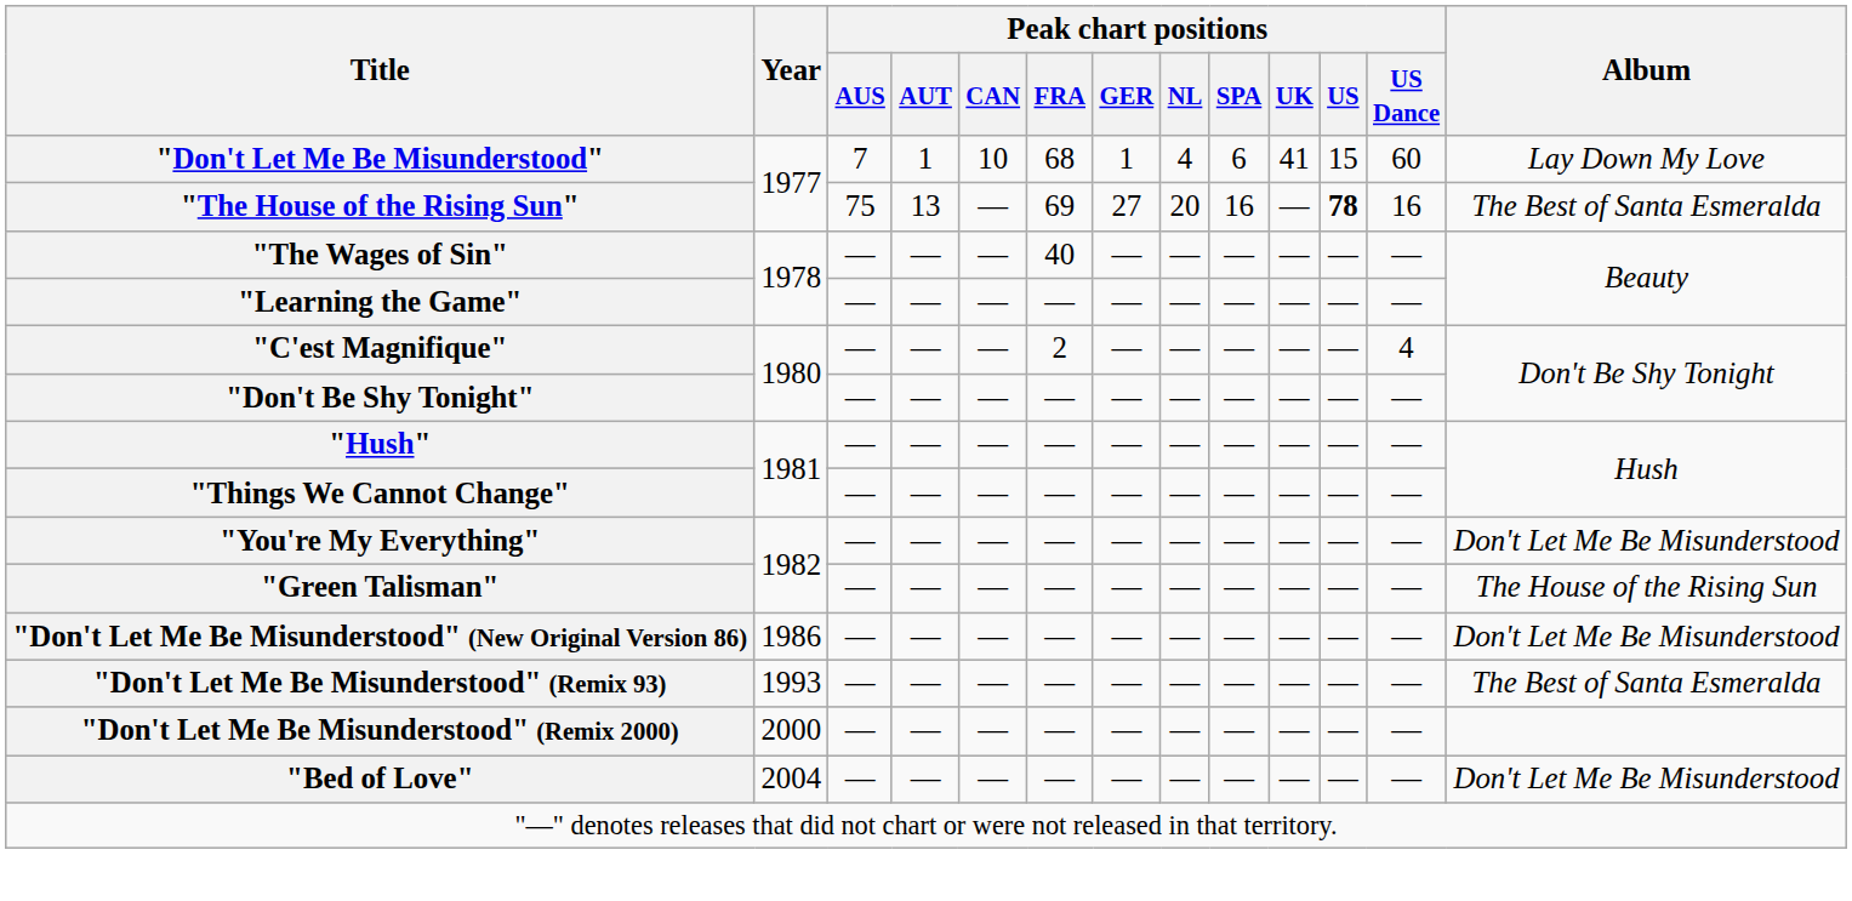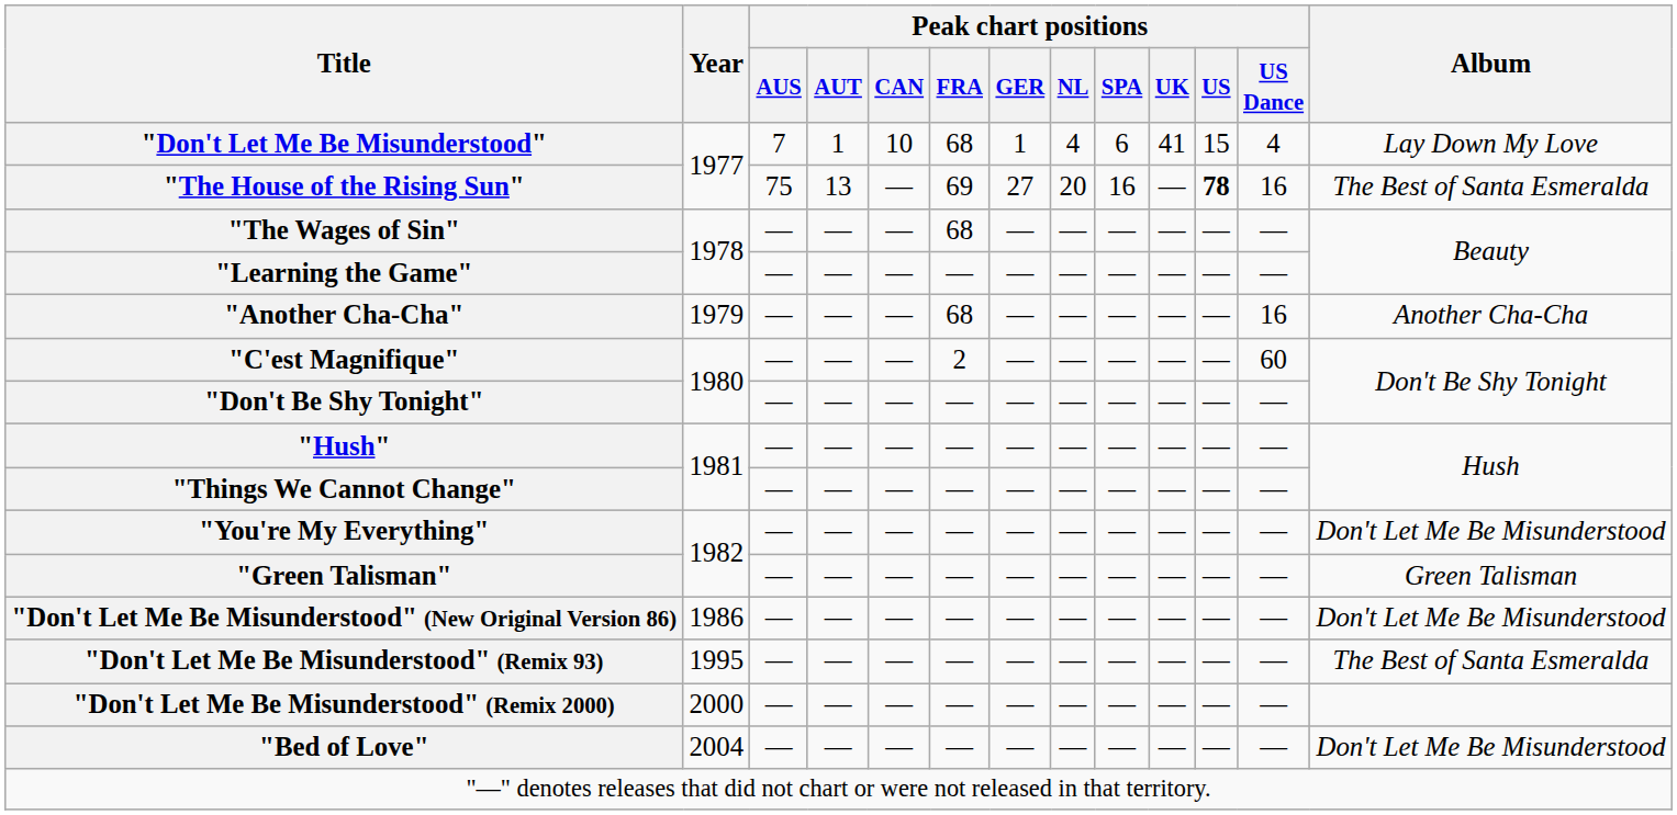"Don't Let Me Be Misunderstood" | Peak chart positions / US Dance: 60 -> 4
"The Wages of Sin" | Peak chart positions / FRA: 40 -> 68
+ row: "Another Cha-Cha" | 1979 | — | — | — | 68 | — | — | — | — | — | 16 | Another Cha-Cha
"C'est Magnifique" | Peak chart positions / US Dance: 4 -> 60
"Green Talisman" | Album: The House of the Rising Sun -> Green Talisman
"Don't Let Me Be Misunderstood" (Remix 93) | Year: 1993 -> 1995
